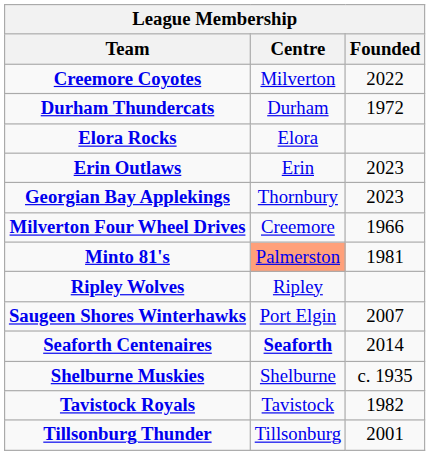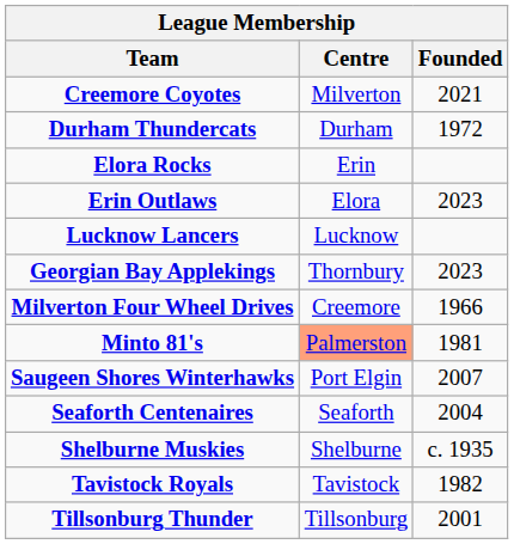Creemore Coyotes | Founded: 2022 -> 2021
Elora Rocks | Centre: Elora -> Erin
Erin Outlaws | Centre: Erin -> Elora
+ row: Lucknow Lancers | Lucknow
- row: Ripley Wolves | Ripley
Seaforth Centenaires | Centre: bold -> normal
Seaforth Centenaires | Founded: 2014 -> 2004
